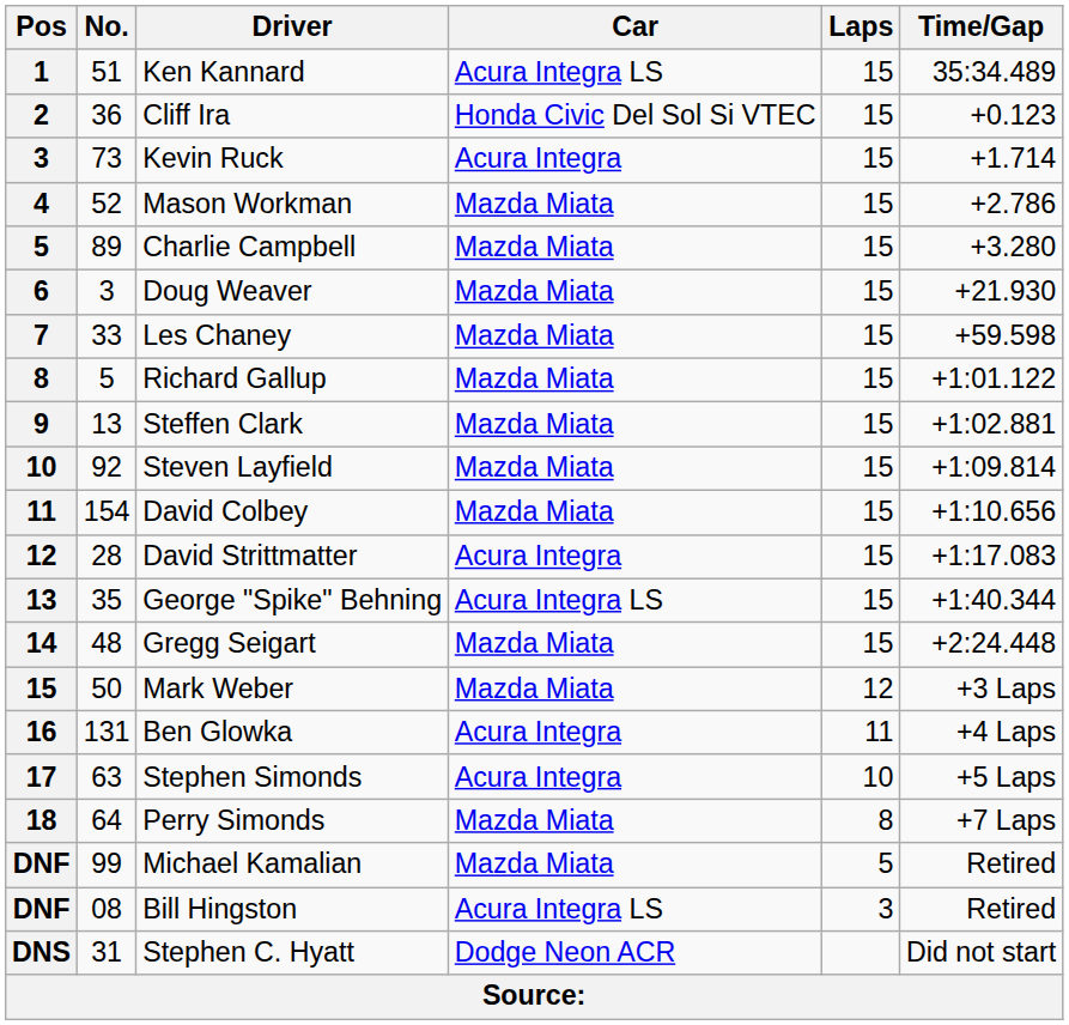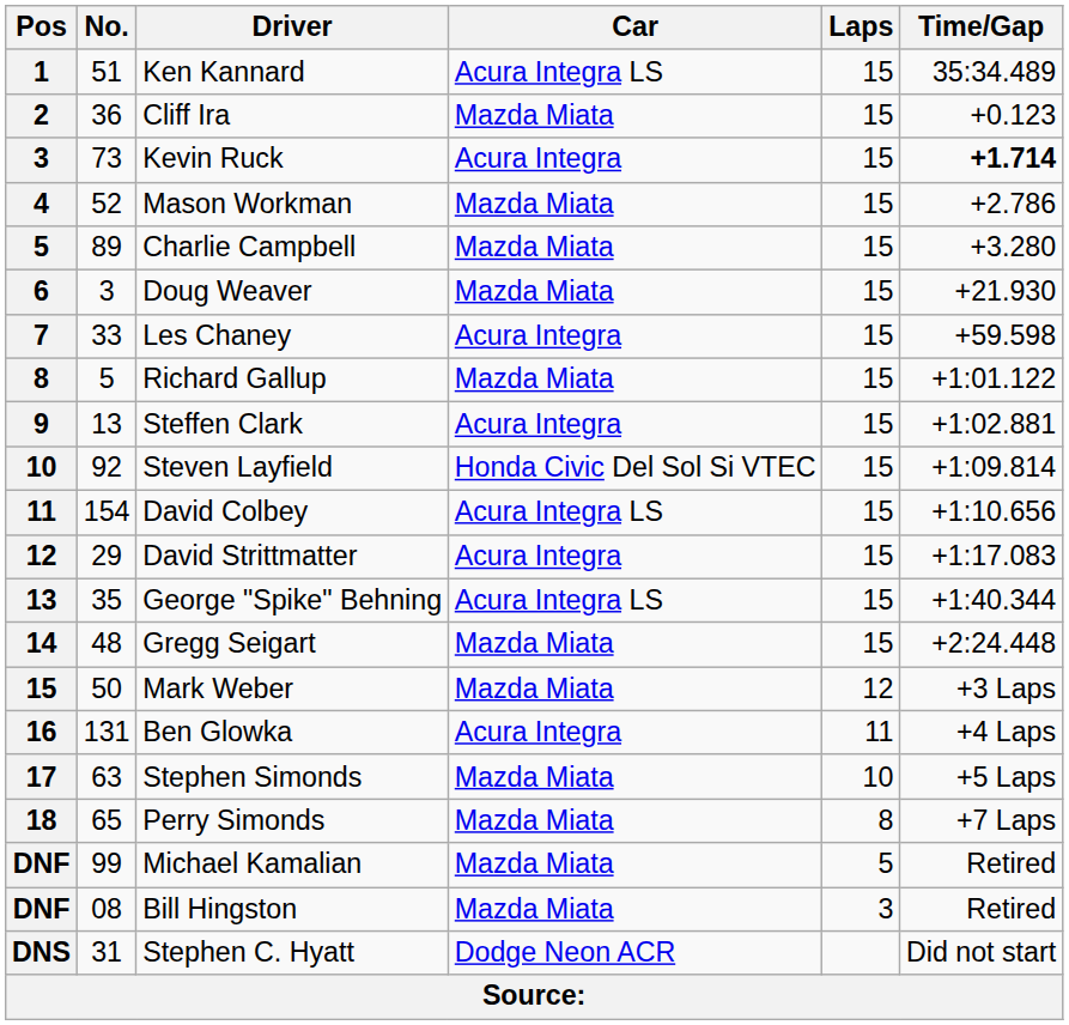Cliff Ira | Car: Honda Civic Del Sol Si VTEC -> Mazda Miata
Kevin Ruck | Time/Gap: normal -> bold
Les Chaney | Car: Mazda Miata -> Acura Integra
Steffen Clark | Car: Mazda Miata -> Acura Integra
Steven Layfield | Car: Mazda Miata -> Honda Civic Del Sol Si VTEC
David Colbey | Car: Mazda Miata -> Acura Integra LS
David Strittmatter | No.: 28 -> 29
Stephen Simonds | Car: Acura Integra -> Mazda Miata
Perry Simonds | No.: 64 -> 65
Bill Hingston | Car: Acura Integra LS -> Mazda Miata
